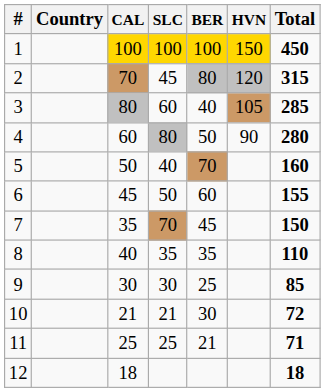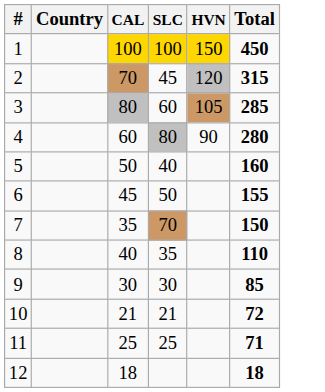- column: BER | 100 | 80 | 40 | 50 | 70 | 60 | 45 | 35 | 25 | 30 | 21
